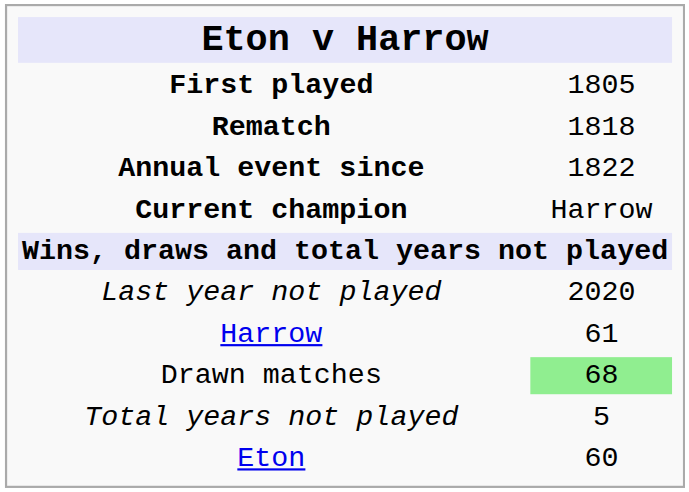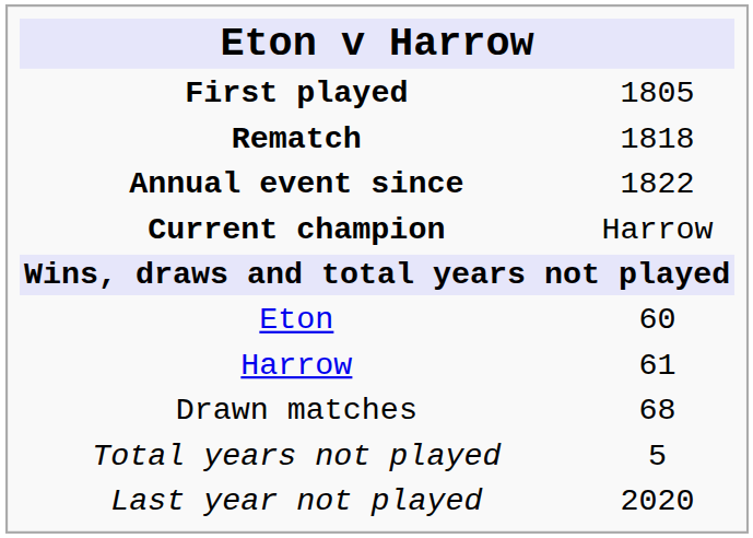rows swapped: Eton <-> Last year not played
Drawn matches | column 2: lightgreen background -> no background
